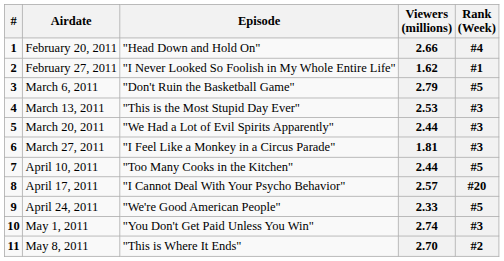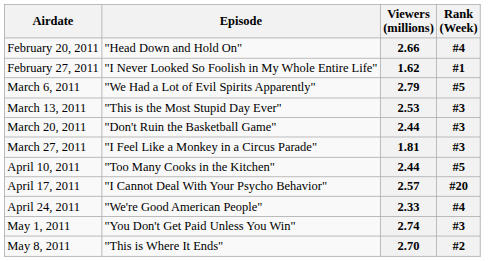- column: # | 1 | 2 | 3 | 4 | 5 | 6 | 7 | 8 | 9 | 10 | 11
2.79 | Episode: "Don't Ruin the Basketball Game" -> "We Had a Lot of Evil Spirits Apparently"
March 20, 2011 / 2.44 | Episode: "We Had a Lot of Evil Spirits Apparently" -> "Don't Ruin the Basketball Game"
2.33 | Rank (Week): #5 -> #4
